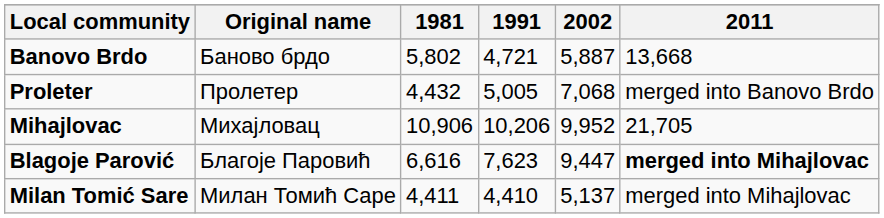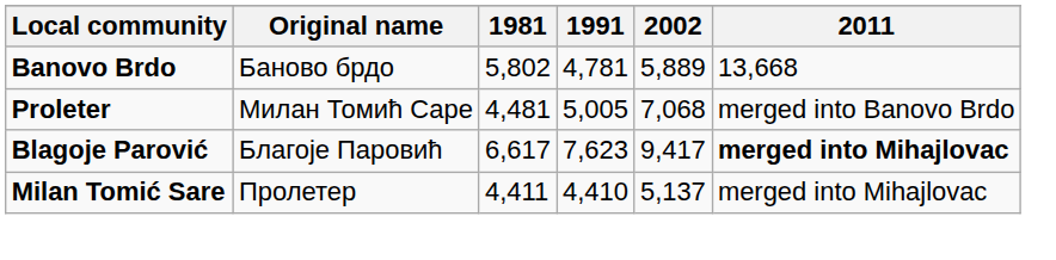Banovo Brdo | 1991: 4,721 -> 4,781
Banovo Brdo | 2002: 5,887 -> 5,889
Proleter | Original name: Пролетер -> Милан Томић Саре
Proleter | 1981: 4,432 -> 4,481
- row: Mihajlovac | Михајловац | 10,906 | 10,206 | 9,952 | 21,705
Blagoje Parović | 1981: 6,616 -> 6,617
Blagoje Parović | 2002: 9,447 -> 9,417
Milan Tomić Sare | Original name: Милан Томић Саре -> Пролетер
